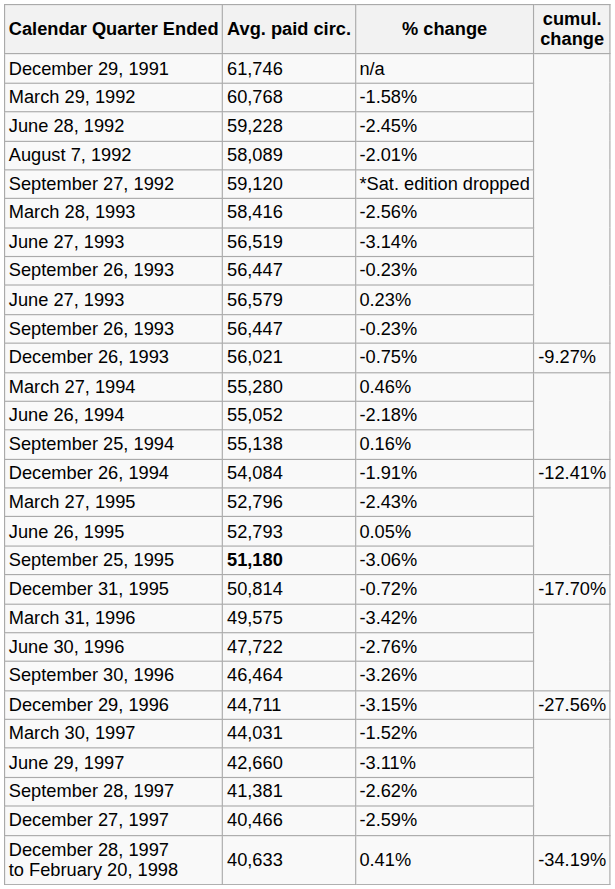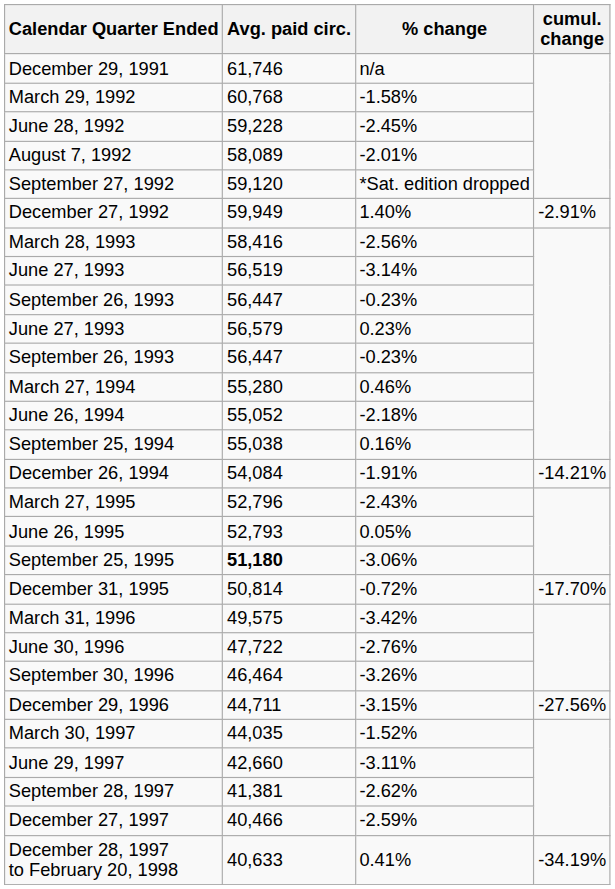+ row: December 27, 1992 | 59,949 | 1.40% | -2.91%
- row: December 26, 1993 | 56,021 | -0.75% | -9.27%
September 25, 1994 | Avg. paid circ.: 55,138 -> 55,038
December 26, 1994 | cumul. change: -12.41% -> -14.21%
March 30, 1997 | Avg. paid circ.: 44,031 -> 44,035
